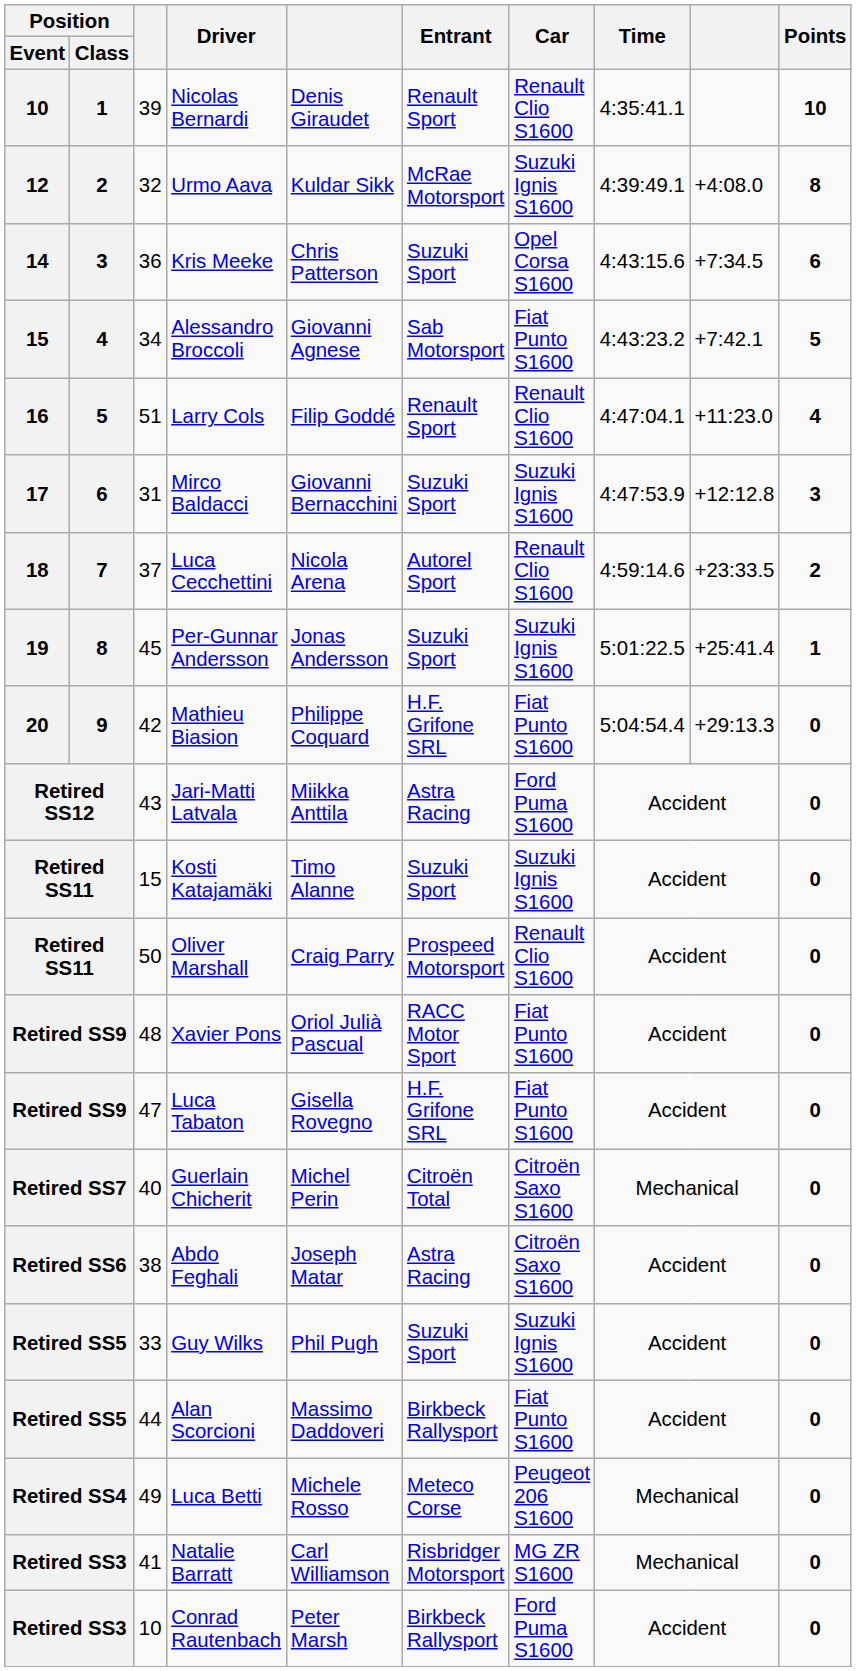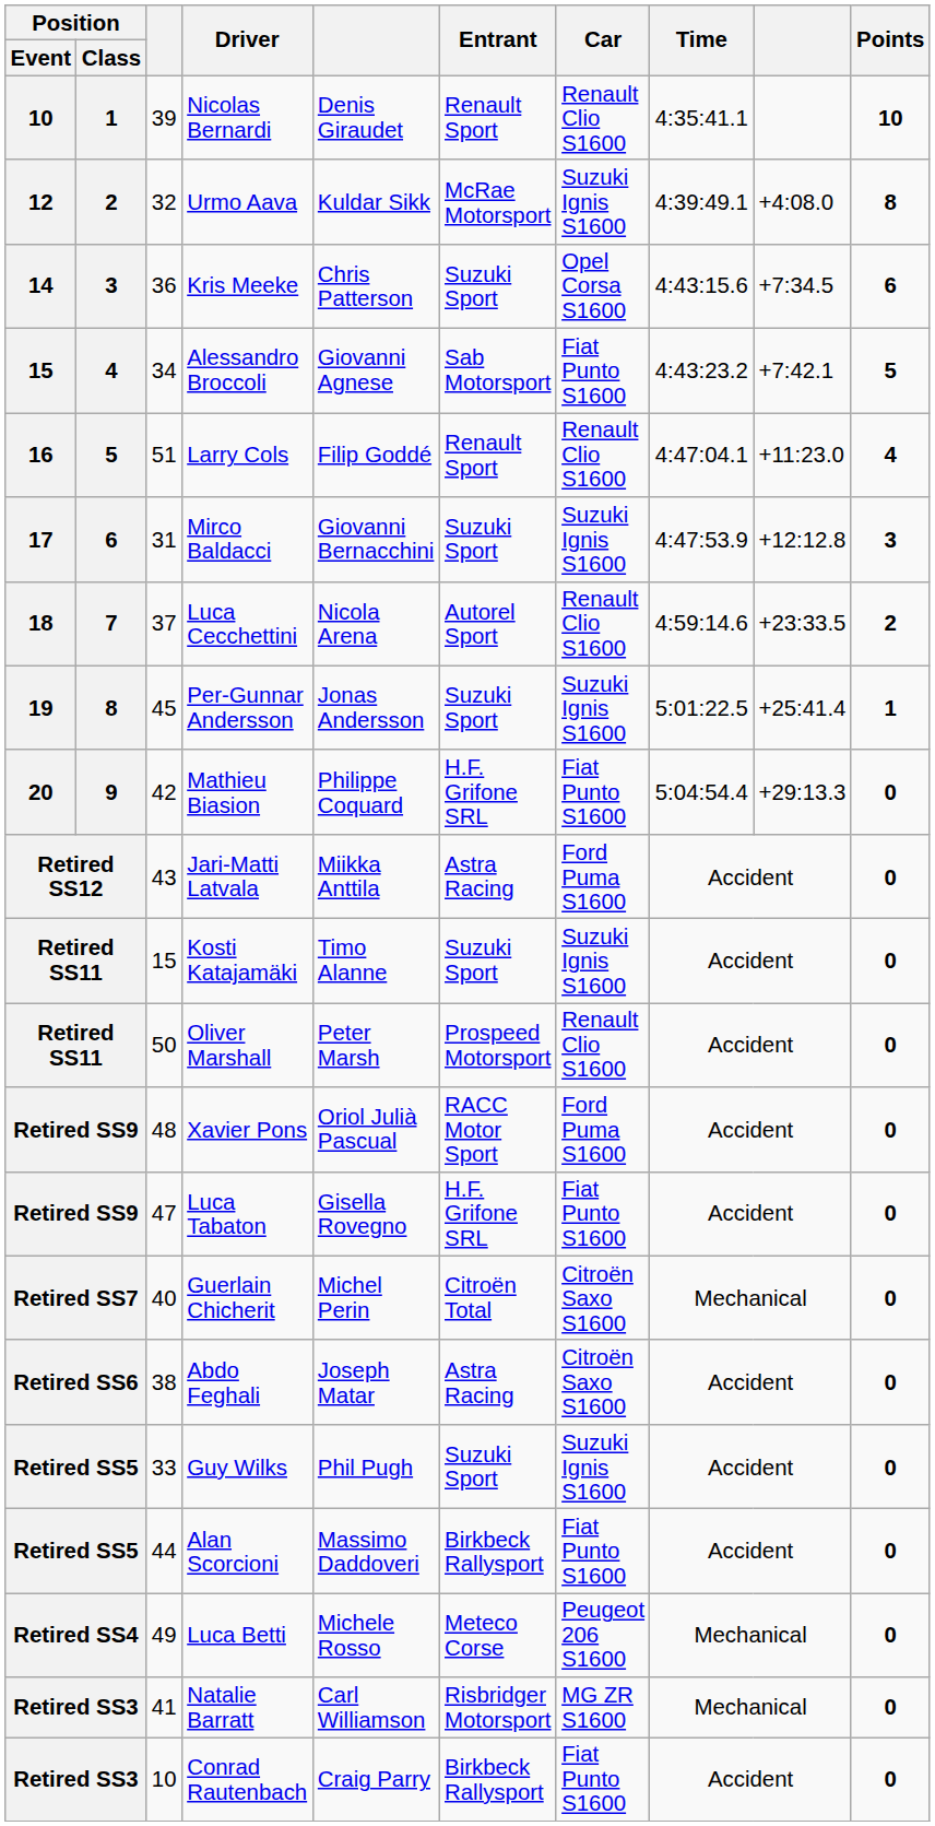Oliver Marshall | column 5: Craig Parry -> Peter Marsh
Xavier Pons | Car: Fiat Punto S1600 -> Ford Puma S1600
Conrad Rautenbach | column 5: Peter Marsh -> Craig Parry
Conrad Rautenbach | Car: Ford Puma S1600 -> Fiat Punto S1600
